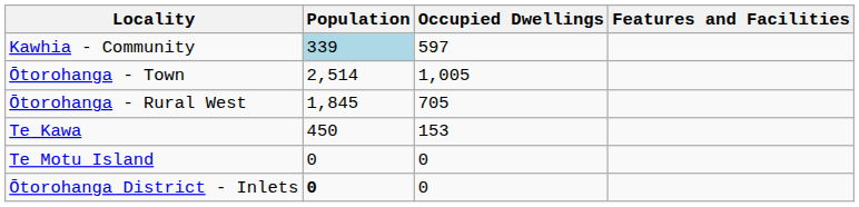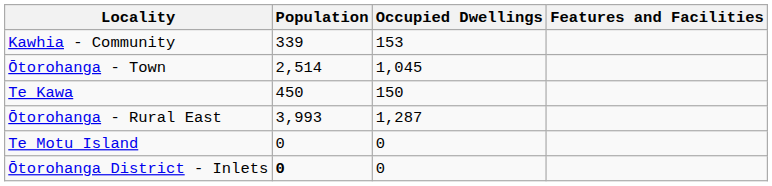Kawhia - Community | Population: lightblue background -> no background
Kawhia - Community | Occupied Dwellings: 597 -> 153
Ōtorohanga - Town | Occupied Dwellings: 1,005 -> 1,045
- row: Ōtorohanga - Rural West | 1,845 | 705
Te Kawa | Occupied Dwellings: 153 -> 150
+ row: Ōtorohanga - Rural East | 3,993 | 1,287
